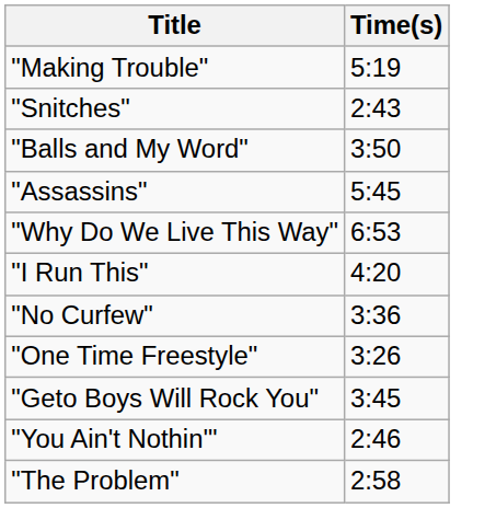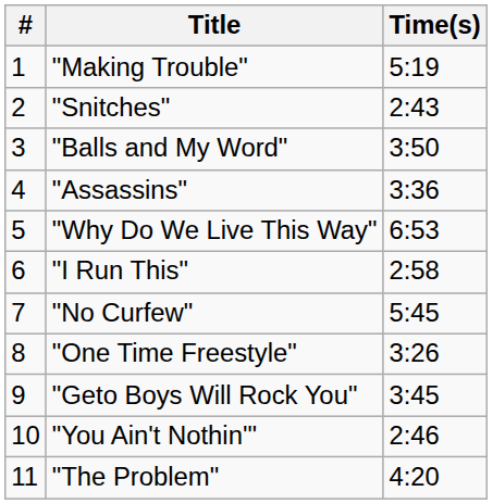+ column: # | 1 | 2 | 3 | 4 | 5 | 6 | 7 | 8 | 9 | 10 | 11
"Assassins" | Time(s): 5:45 -> 3:36
"I Run This" | Time(s): 4:20 -> 2:58
"No Curfew" | Time(s): 3:36 -> 5:45
"The Problem" | Time(s): 2:58 -> 4:20
